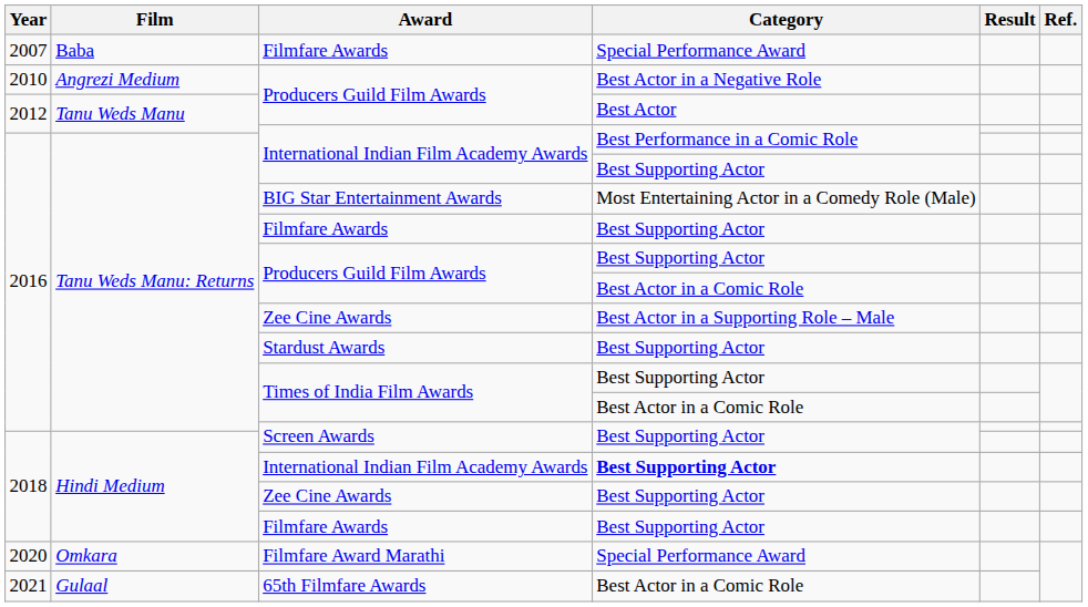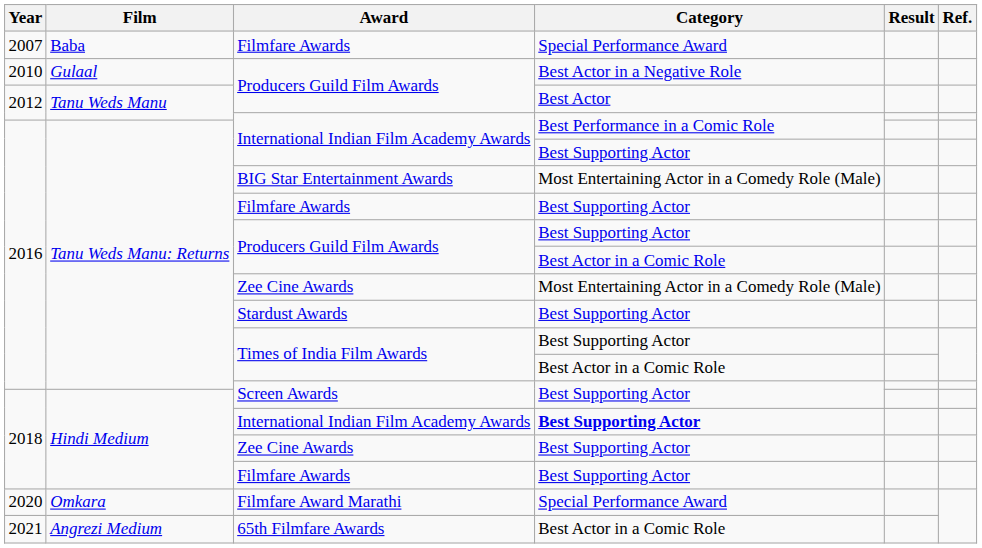2010 / Producers Guild Film Awards | Film: Angrezi Medium -> Gulaal
2016 / Zee Cine Awards | Category: Best Actor in a Supporting Role – Male -> Most Entertaining Actor in a Comedy Role (Male)
65th Filmfare Awards | Film: Gulaal -> Angrezi Medium
